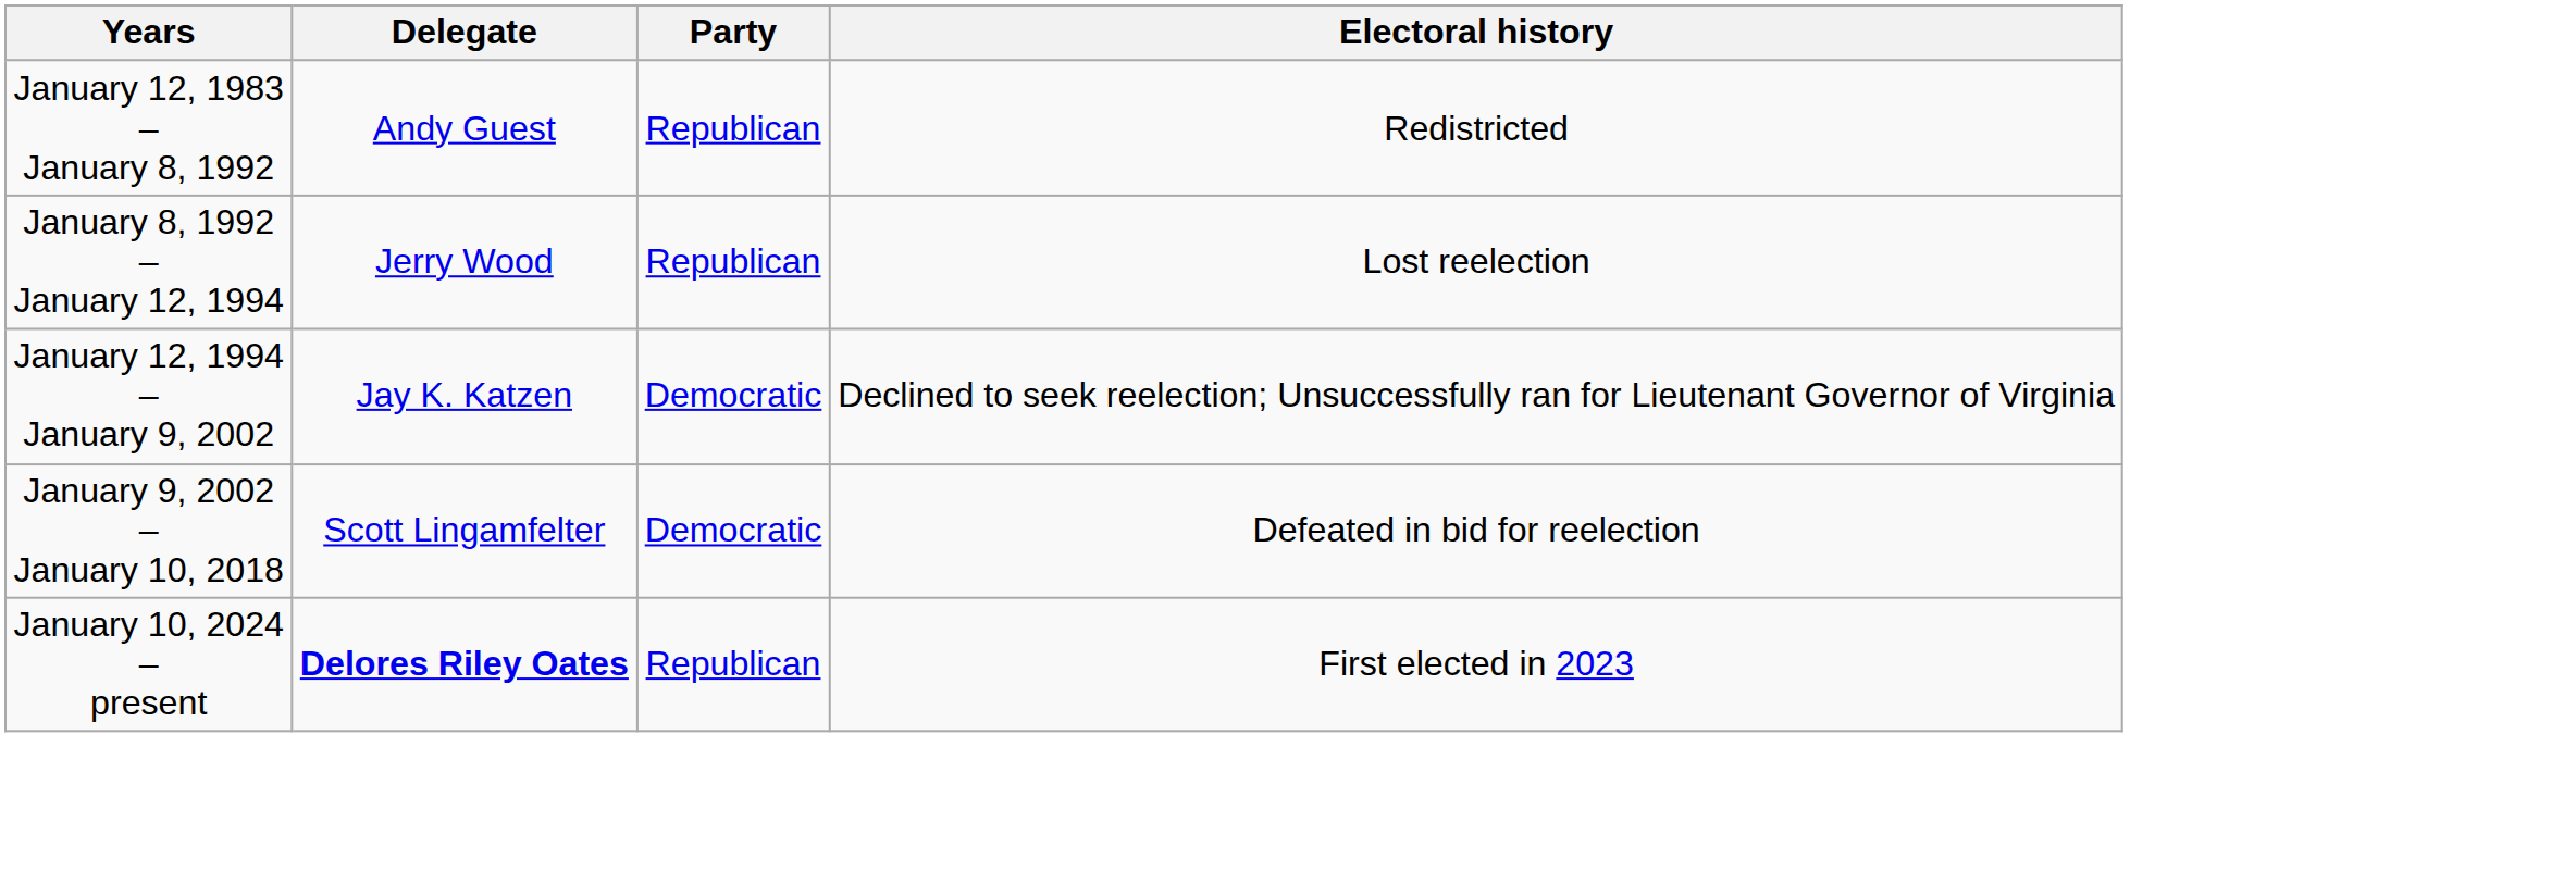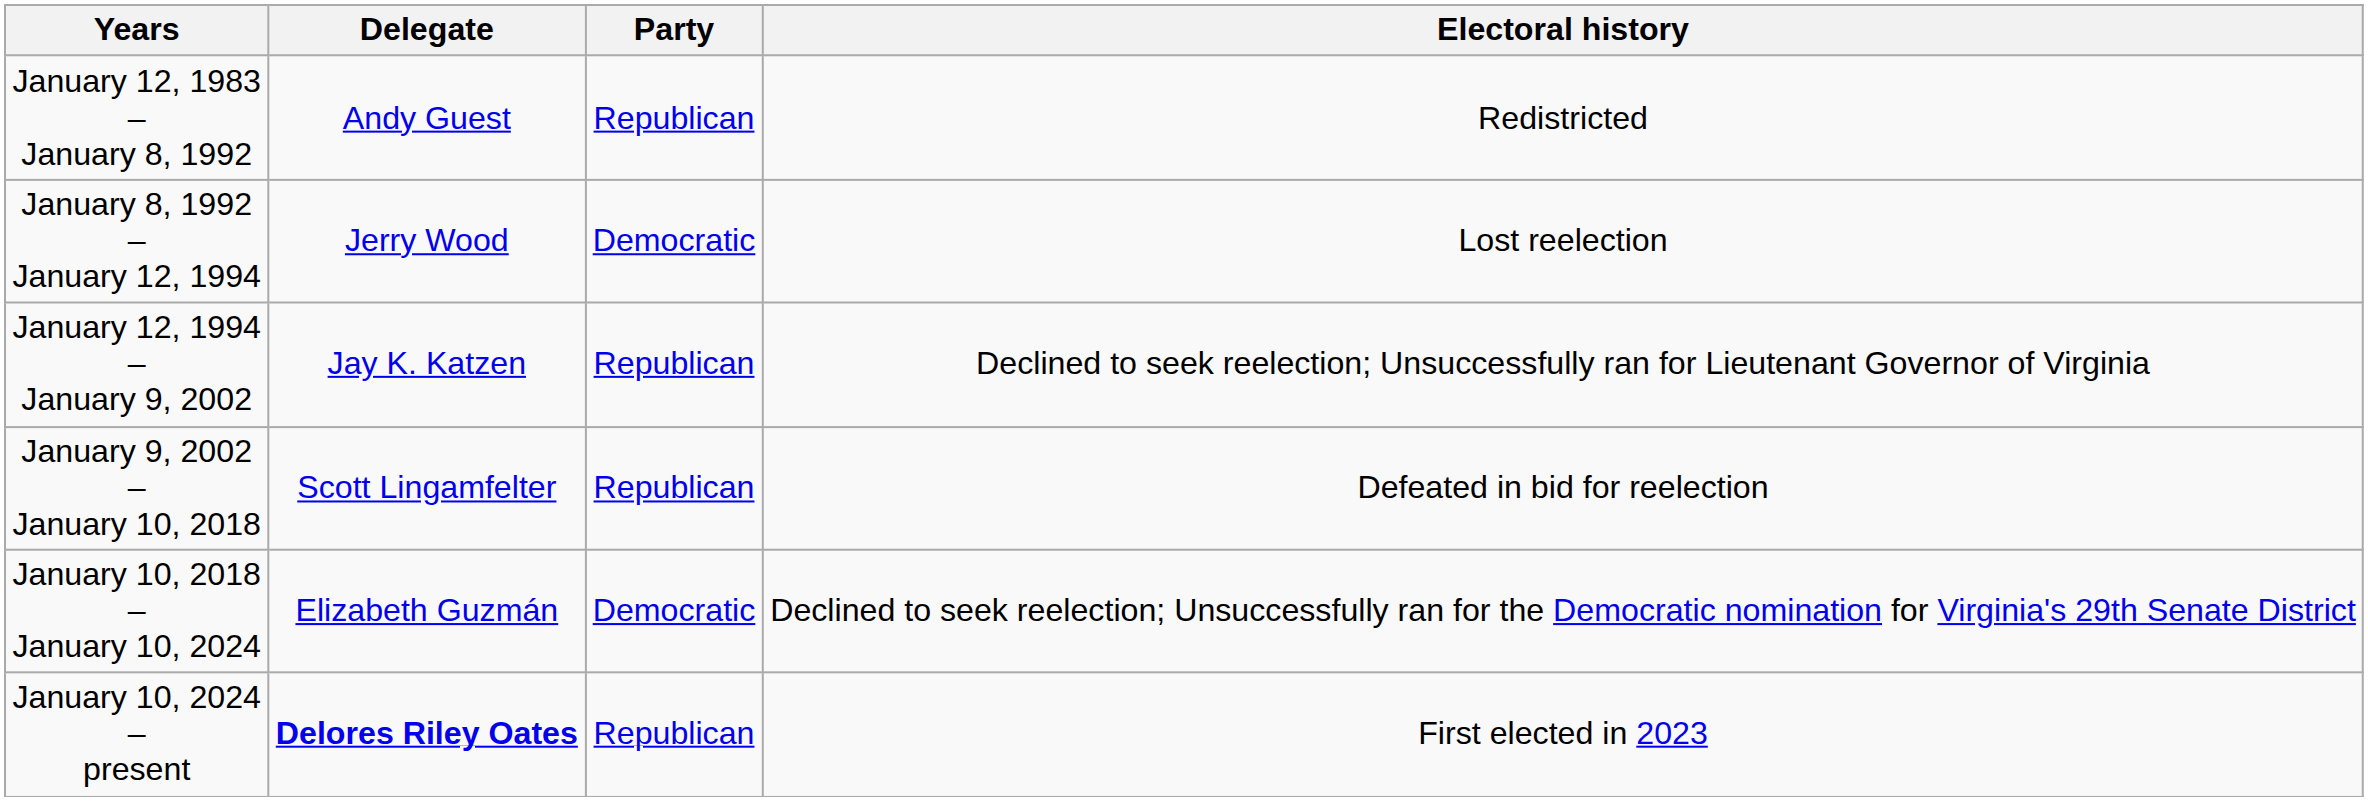January 8, 1992 – January 12, 1994 | Party: Republican -> Democratic
January 12, 1994 – January 9, 2002 | Party: Democratic -> Republican
January 9, 2002 – January 10, 2018 | Party: Democratic -> Republican
+ row: January 10, 2018 – January 10, 2024 | Elizabeth Guzmán | Democratic | Declined to seek reelection; Unsuccessfully ran for the Democratic nomination for Virginia's 29th Senate District
